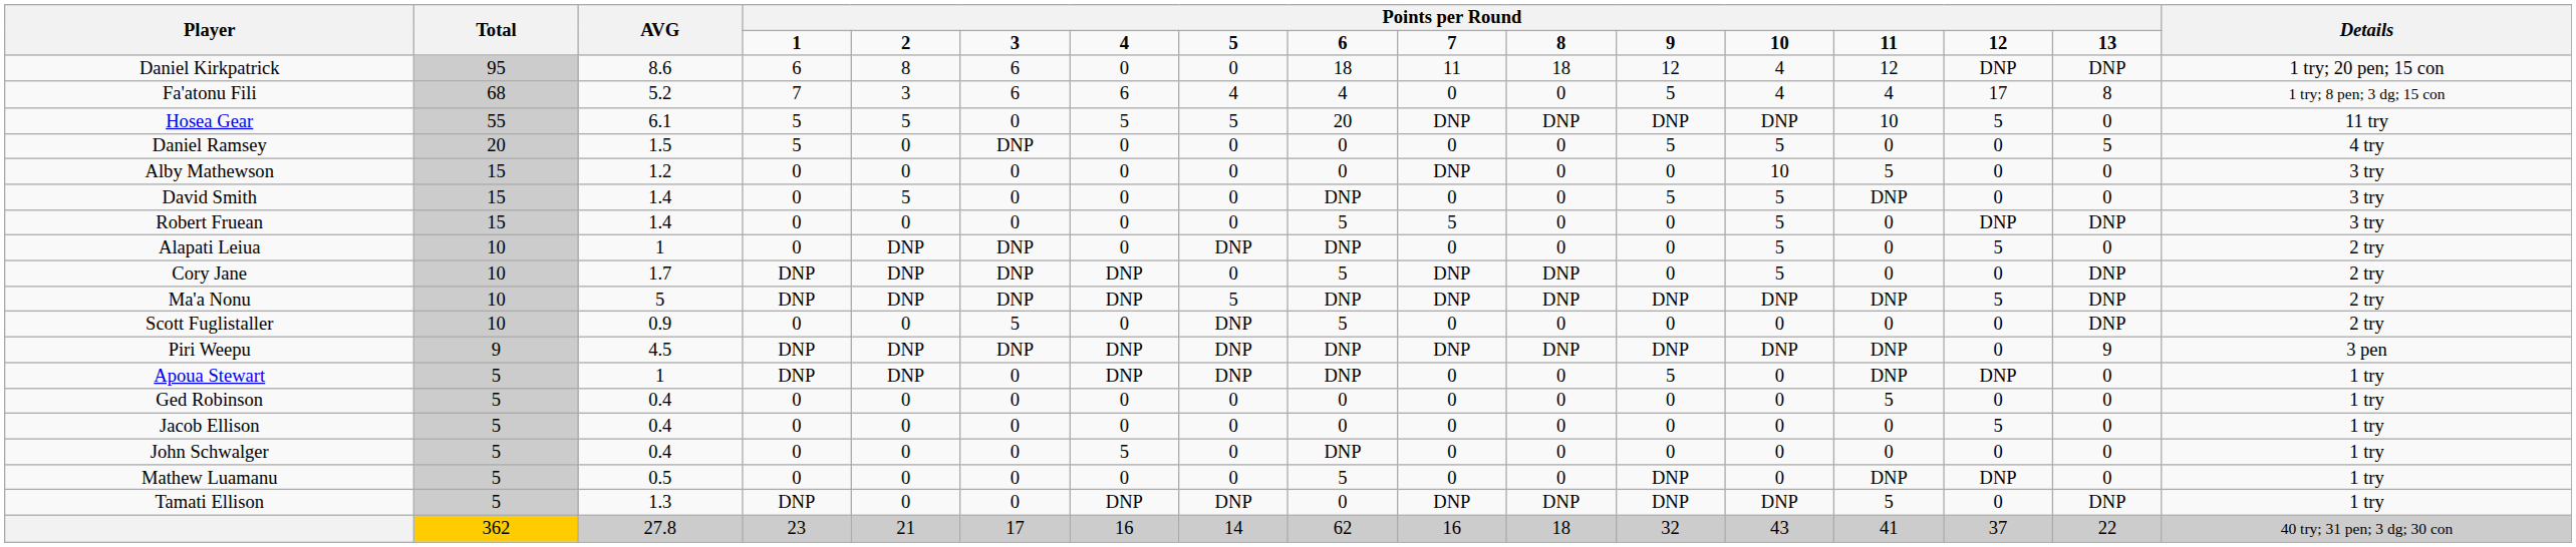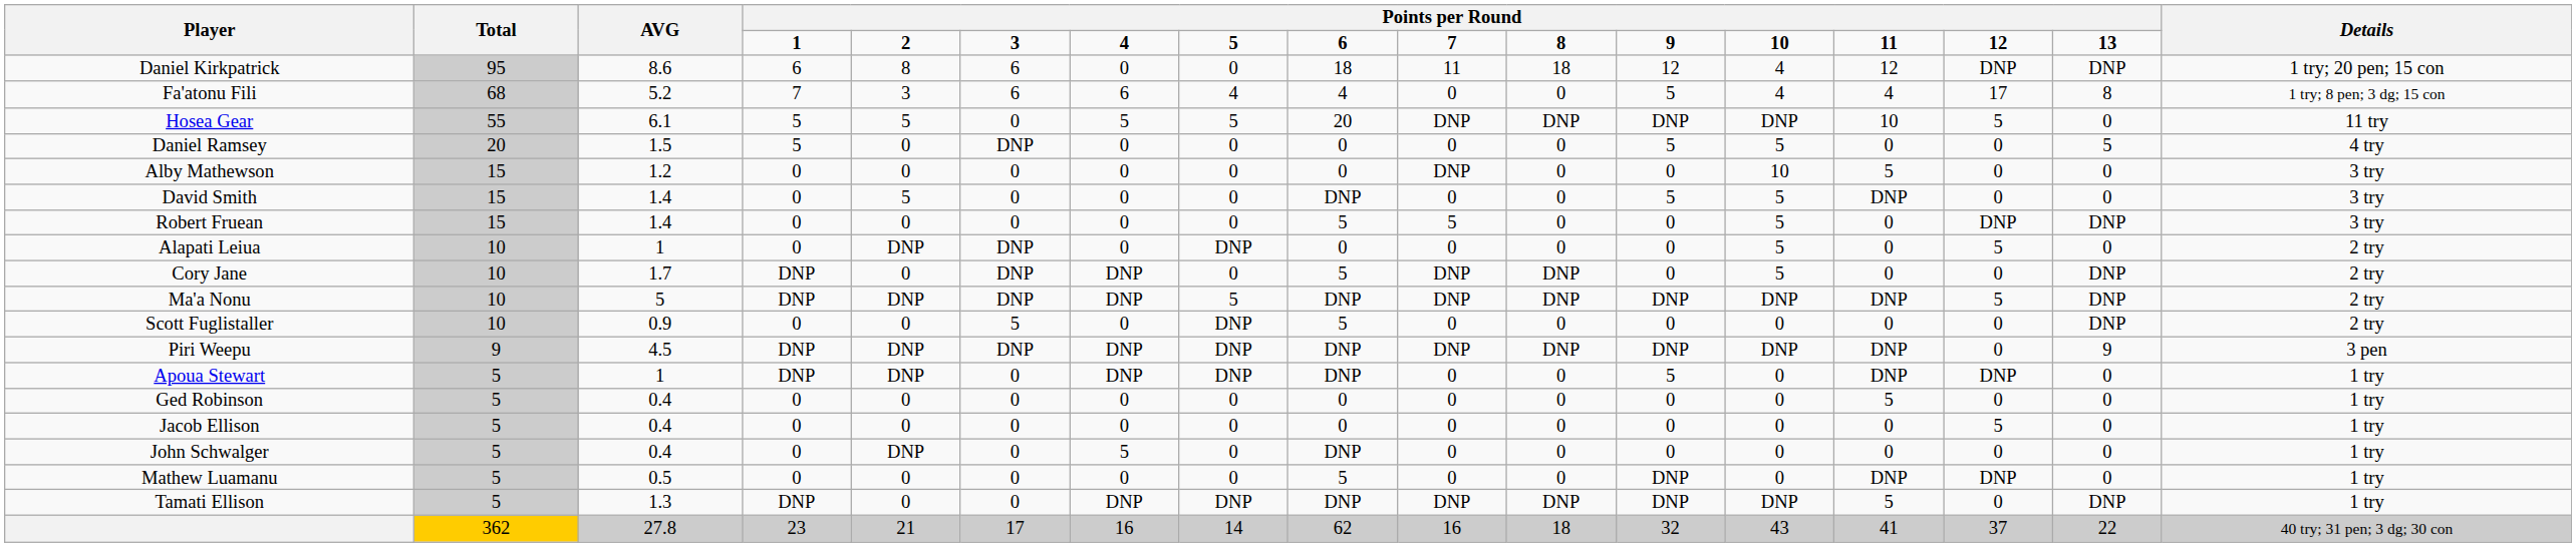Alapati Leiua | column 9: DNP -> 0
Cory Jane | column 5: DNP -> 0
John Schwalger | column 5: 0 -> DNP
Tamati Ellison | column 9: 0 -> DNP
